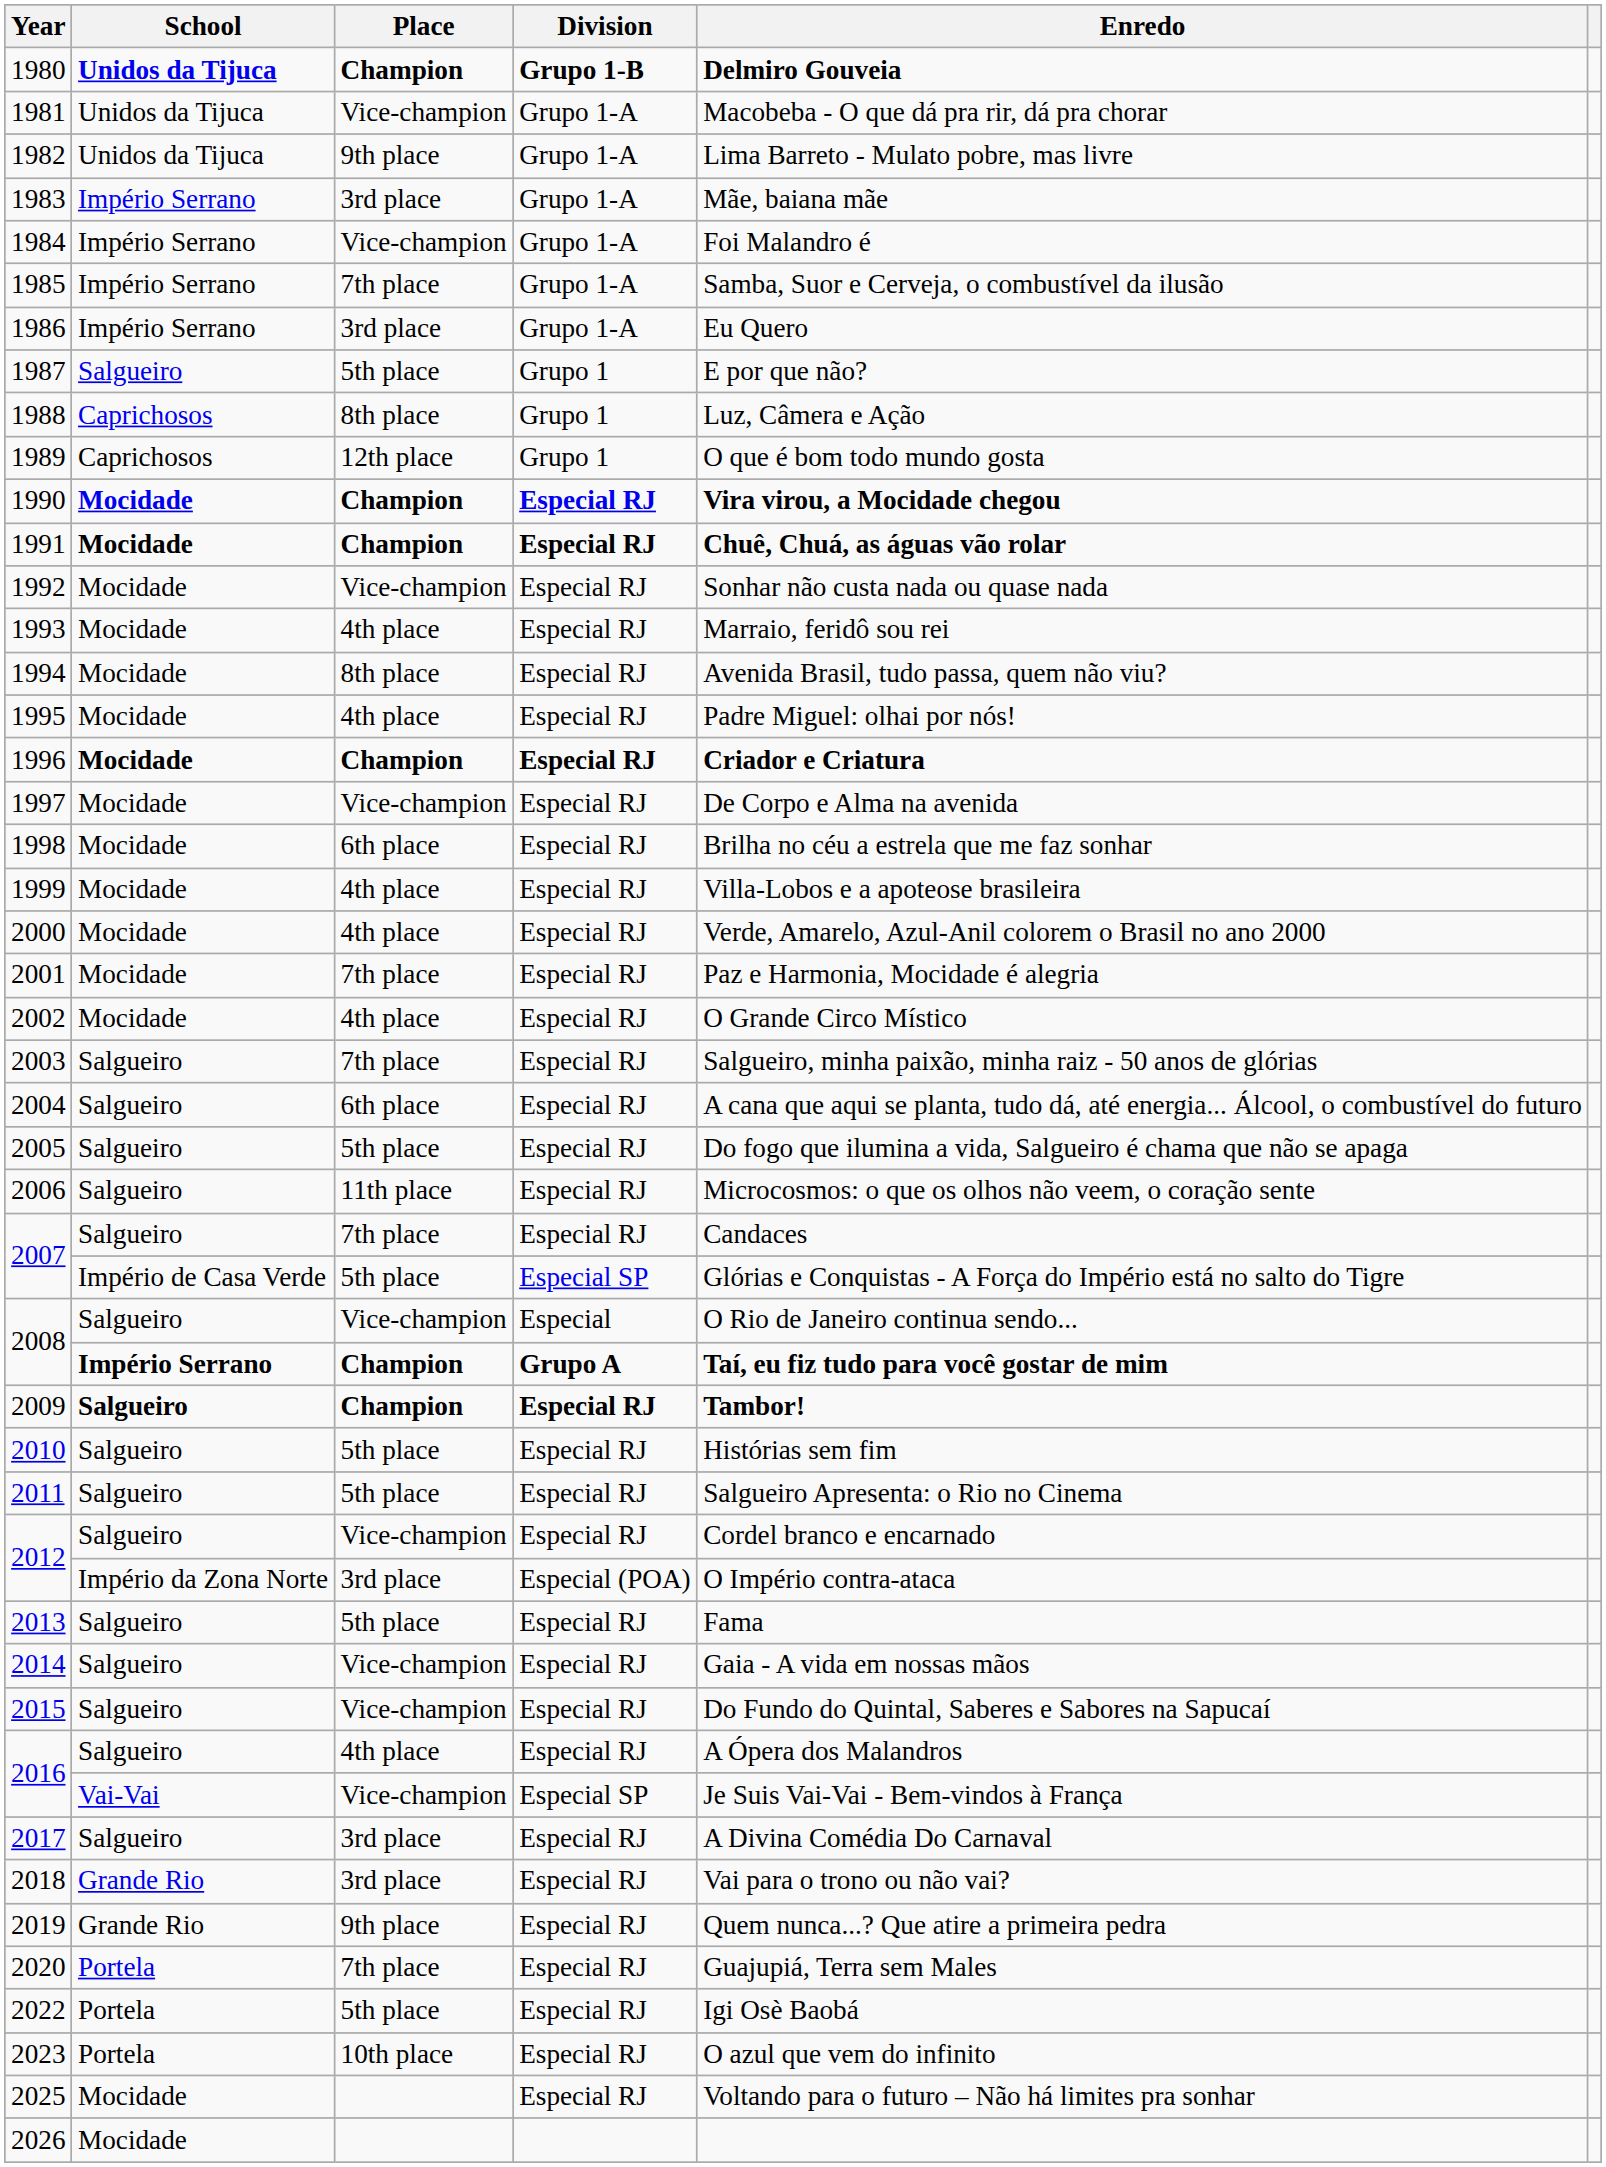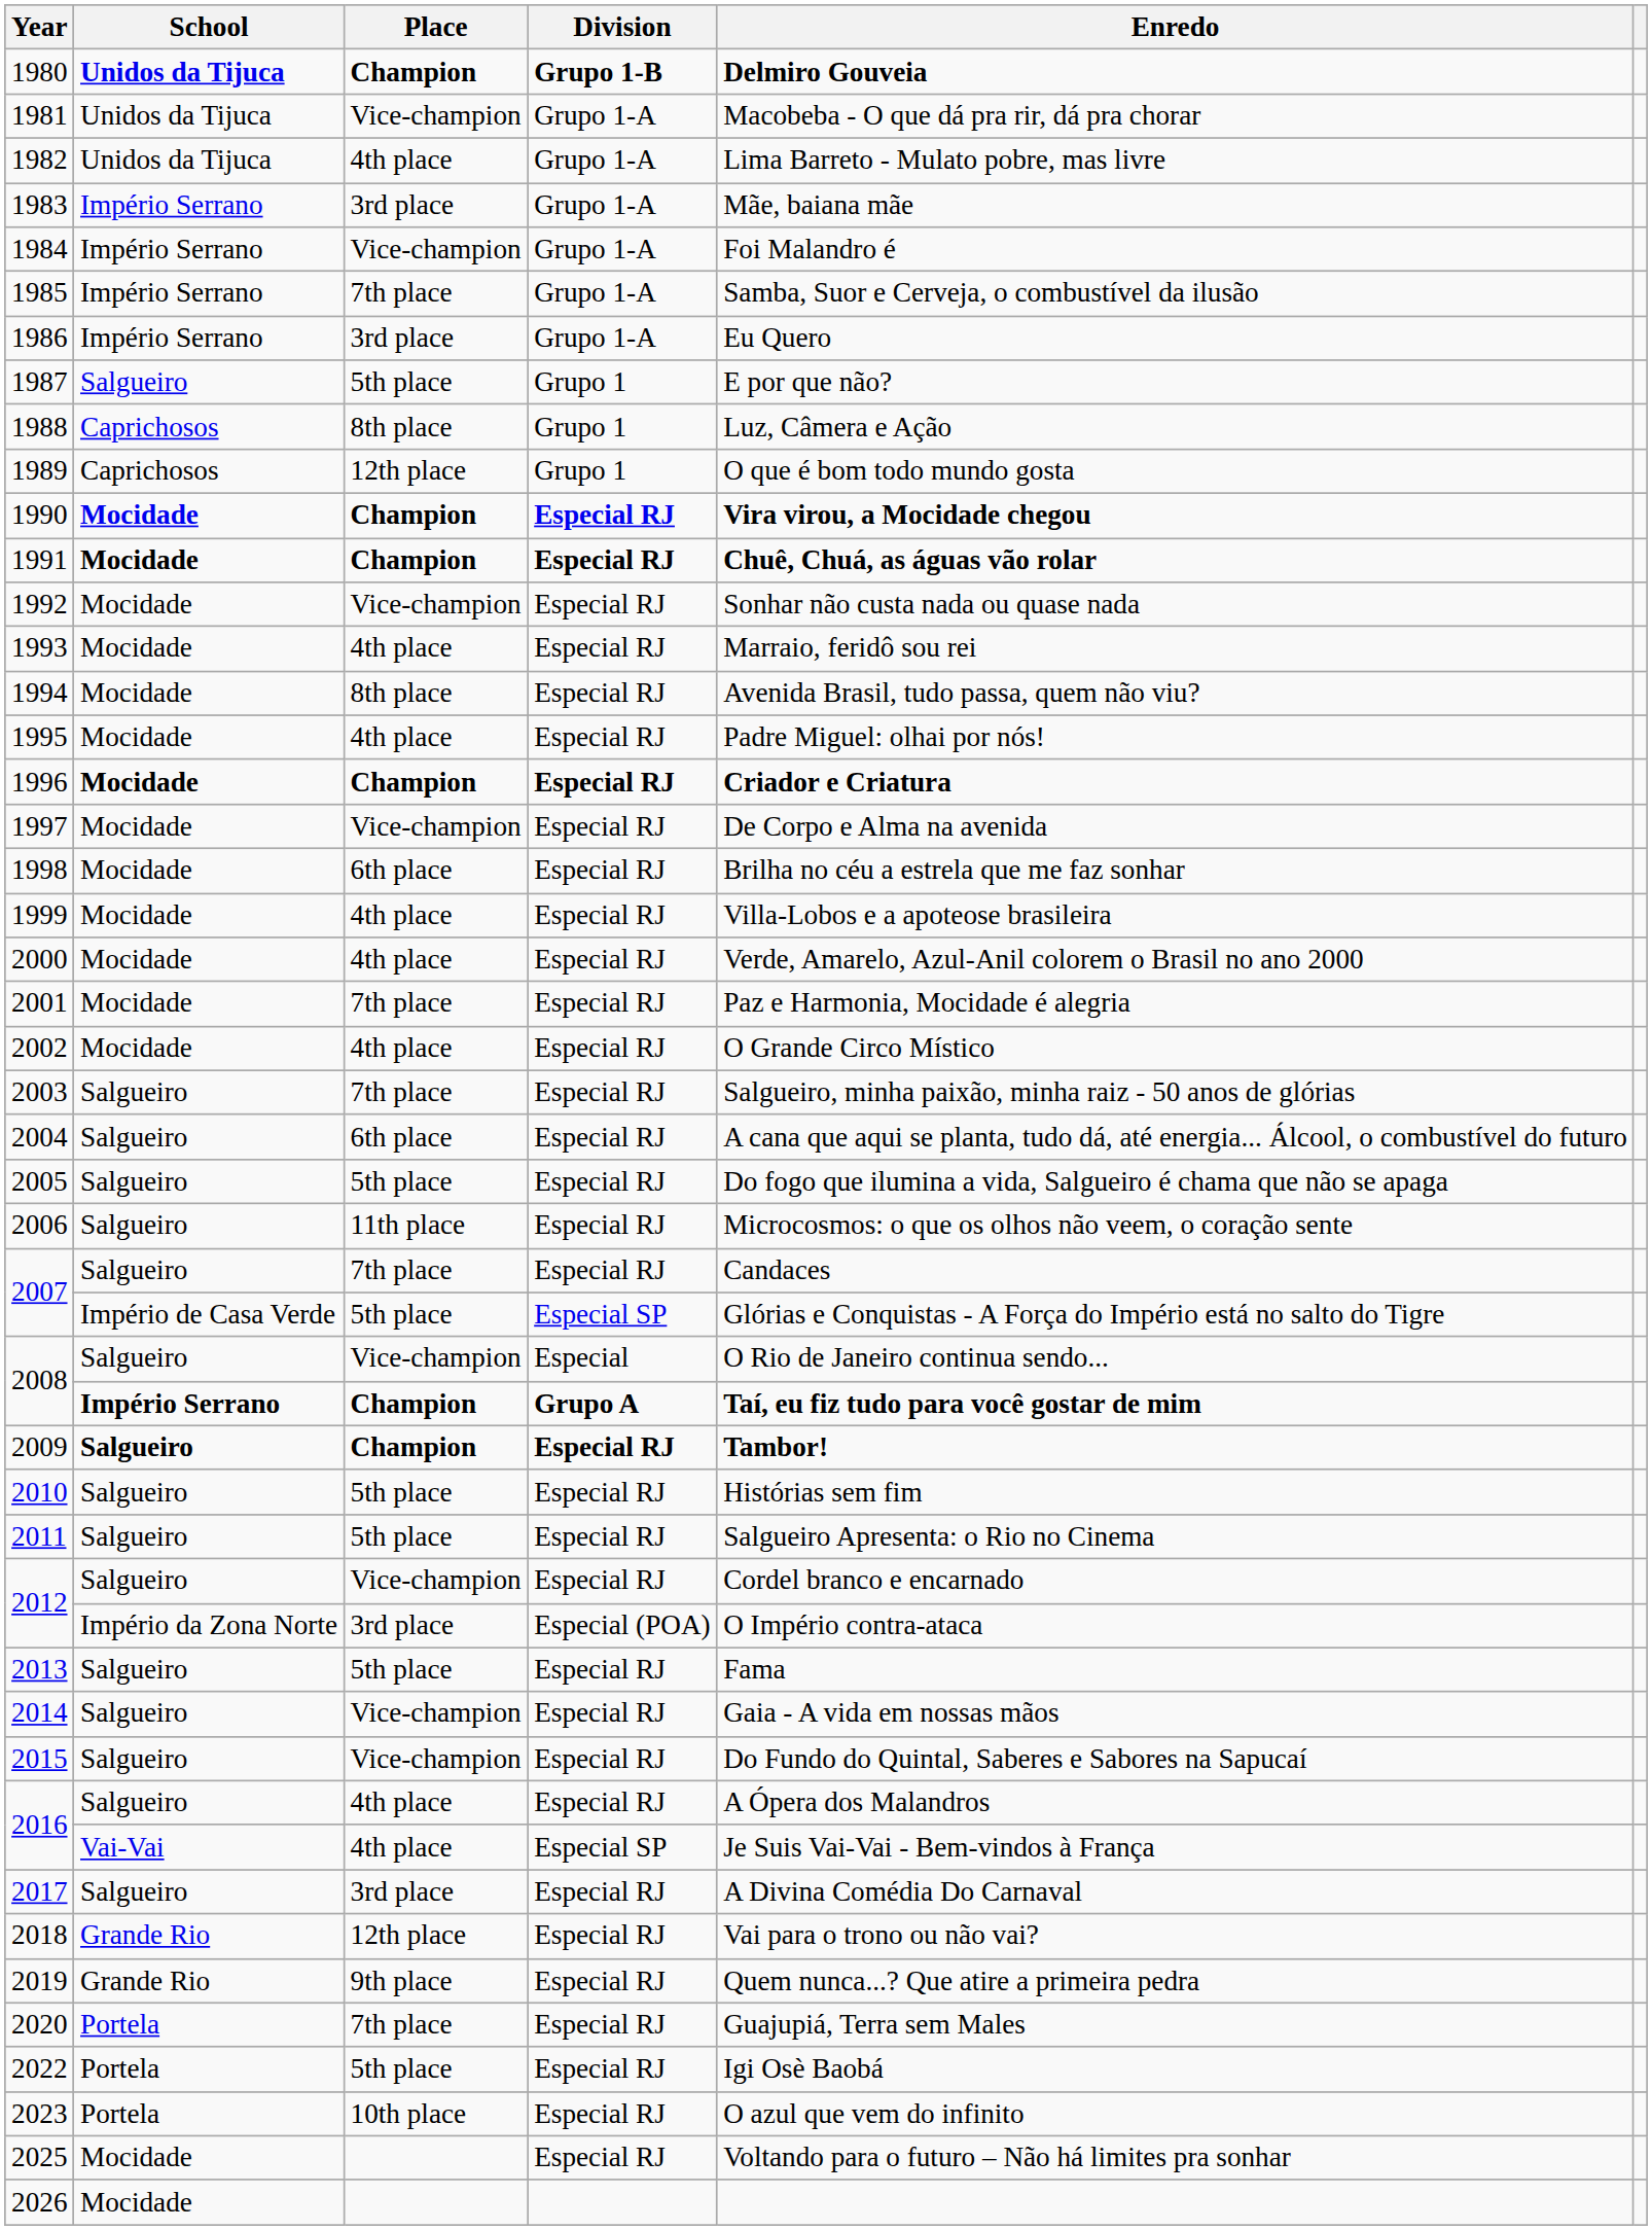1982 | Place: 9th place -> 4th place
2016 / Vai-Vai | Place: Vice-champion -> 4th place
2018 | Place: 3rd place -> 12th place
